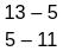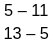rows swapped: 13 – 5 <-> 5 – 11
